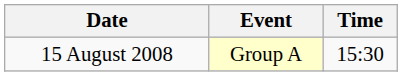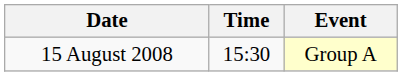columns swapped: Time <-> Event
